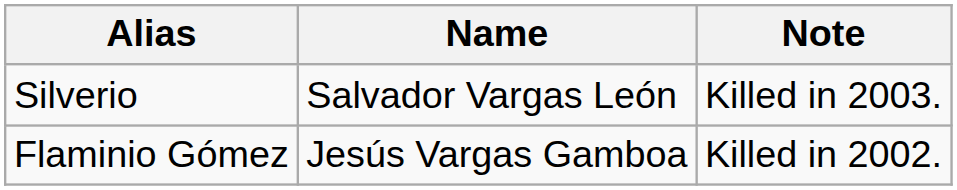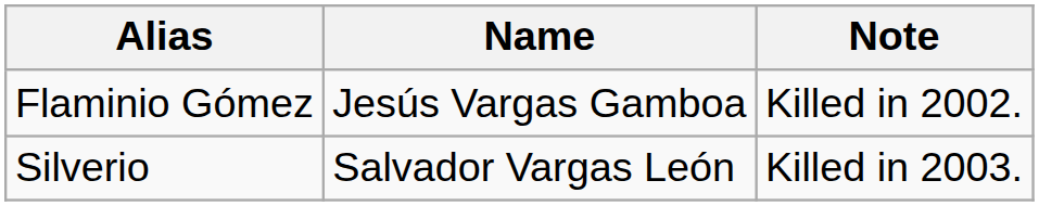rows swapped: Flaminio Gómez <-> Silverio
